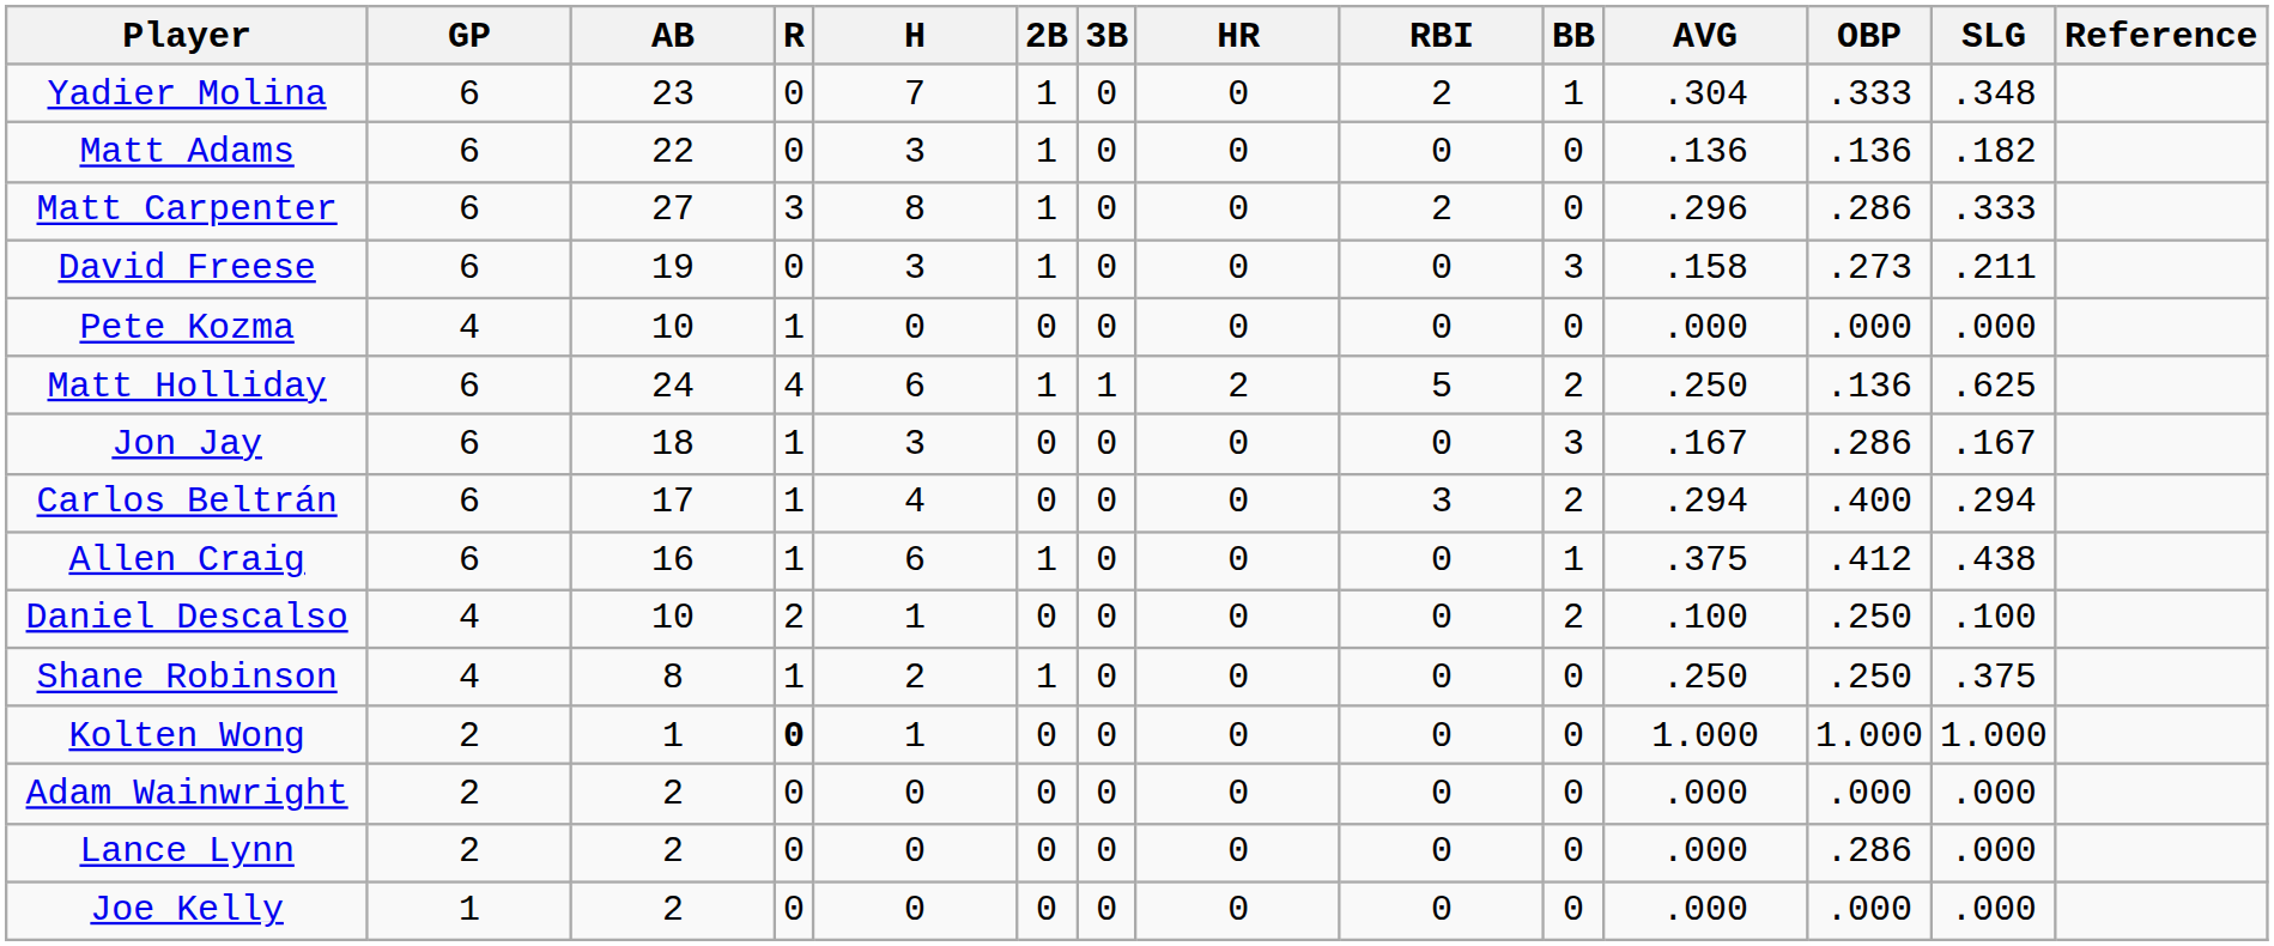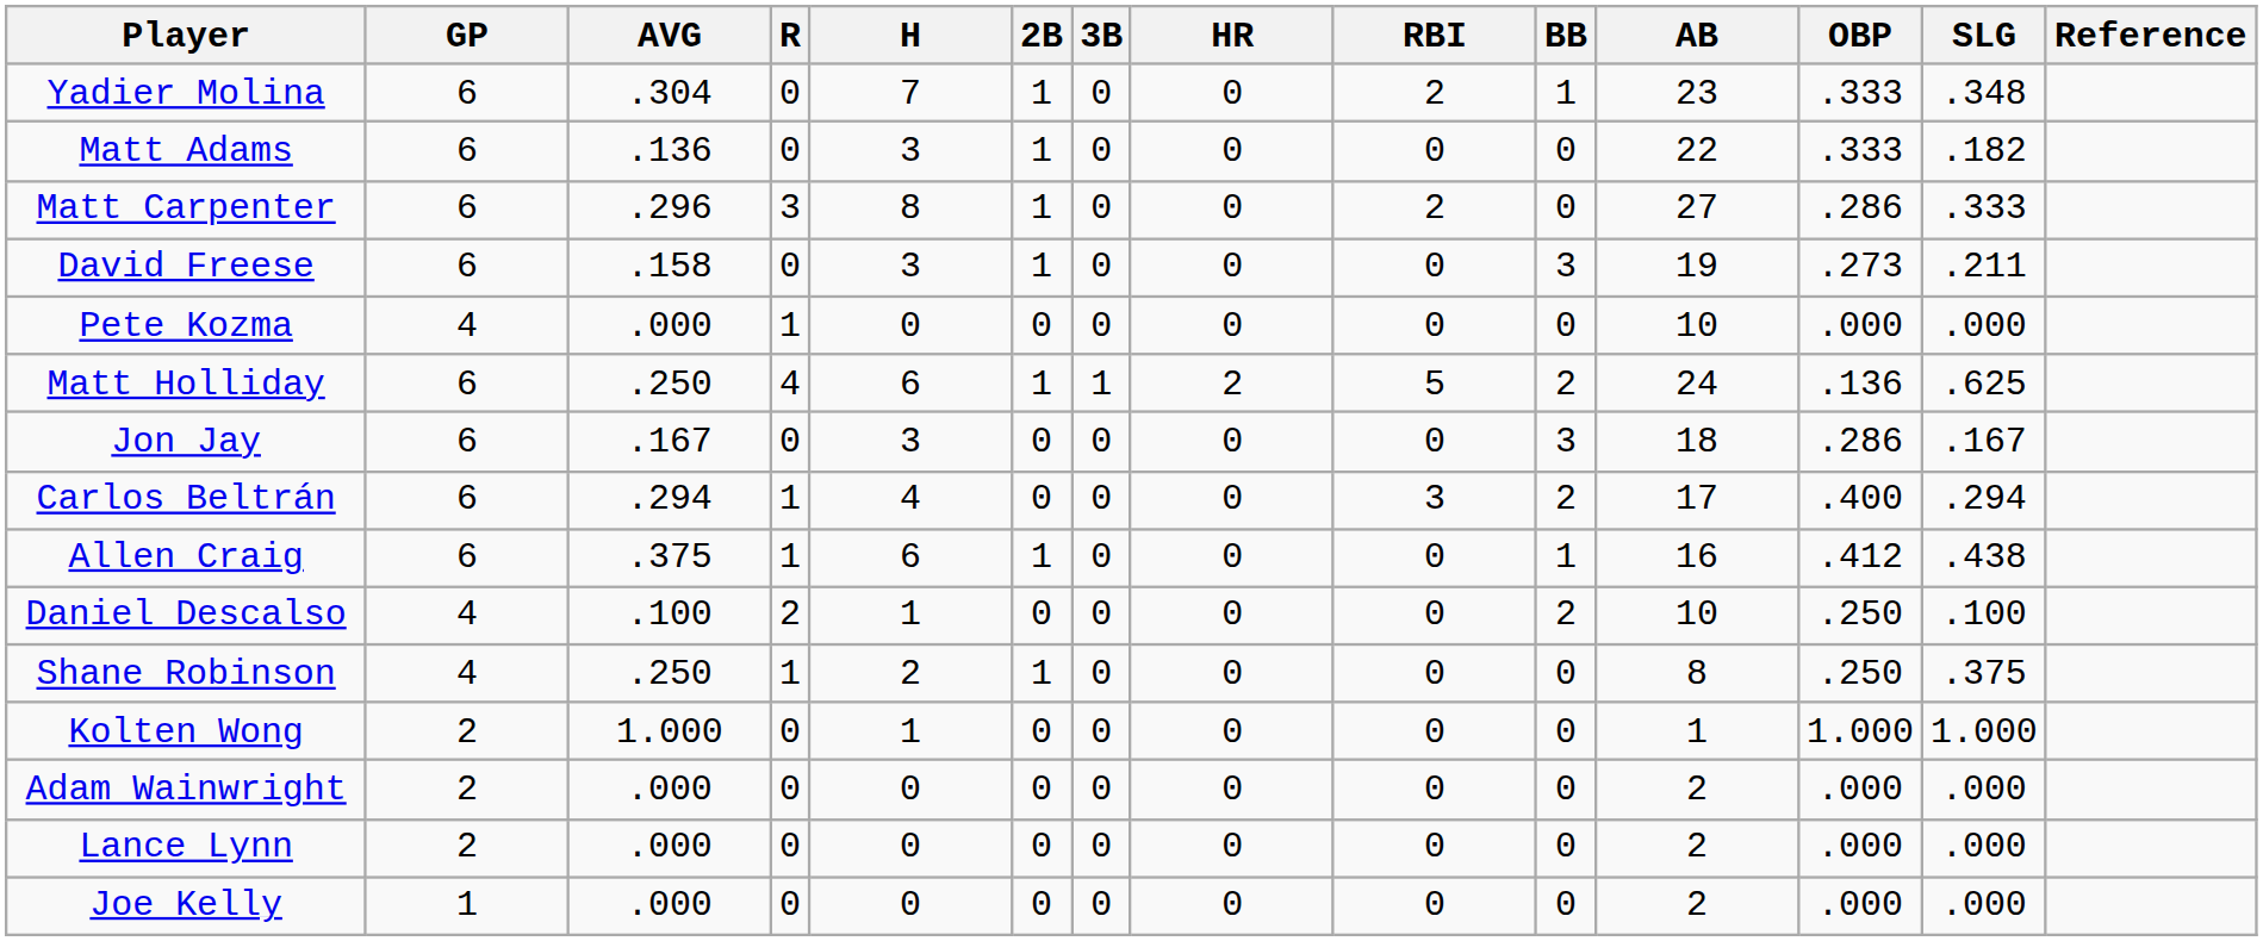columns swapped: AB <-> AVG
Matt Adams | OBP: .136 -> .333
Jon Jay | R: 1 -> 0
Kolten Wong | R: bold -> normal
Lance Lynn | OBP: .286 -> .000
